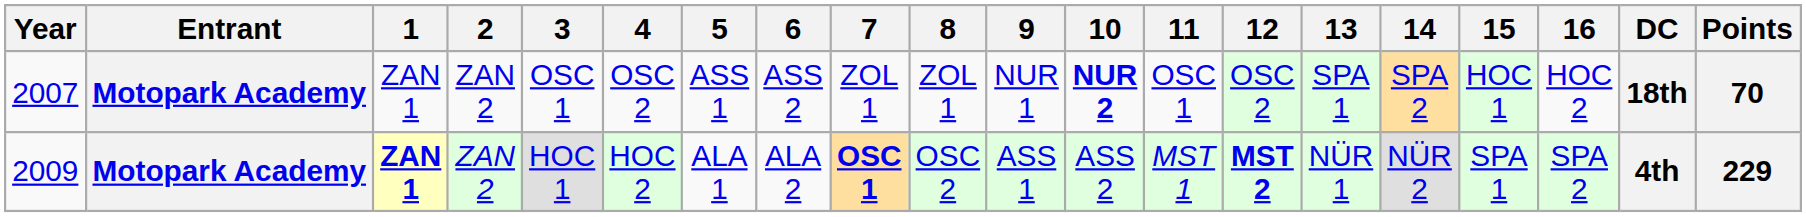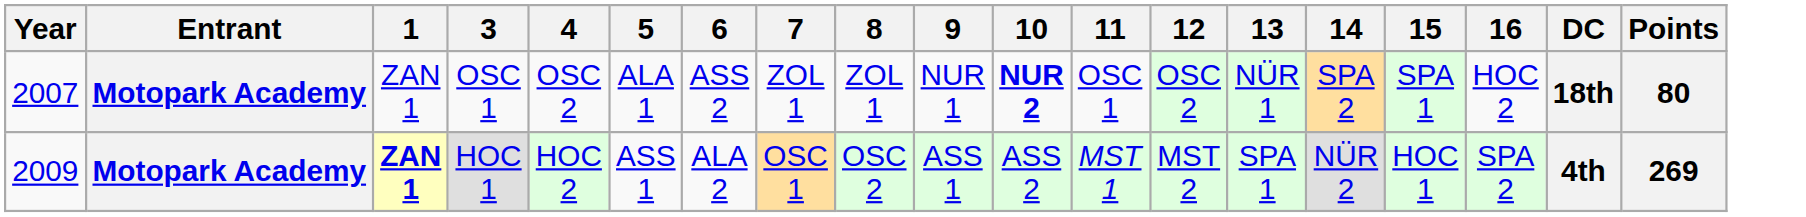- column: 2 | ZAN 2 | ZAN 2
2007 | 5: ASS 1 -> ALA 1
2007 | 13: SPA 1 -> NÜR 1
2007 | 15: HOC 1 -> SPA 1
2007 | Points: 70 -> 80
2009 | 5: ALA 1 -> ASS 1
2009 | 7: bold -> normal
2009 | 12: bold -> normal
2009 | 13: NÜR 1 -> SPA 1
2009 | 15: SPA 1 -> HOC 1
2009 | Points: 229 -> 269
